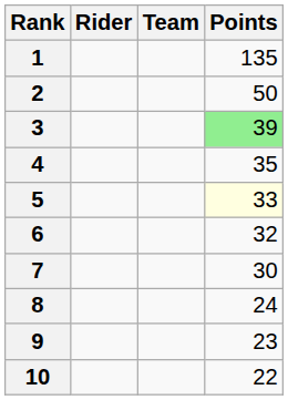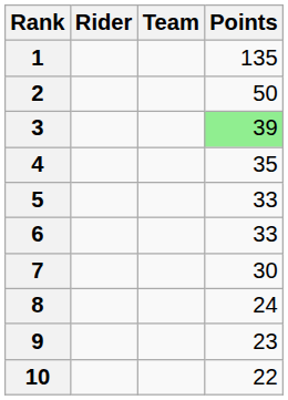5 | Points: lightyellow background -> no background
6 | Points: 32 -> 33
